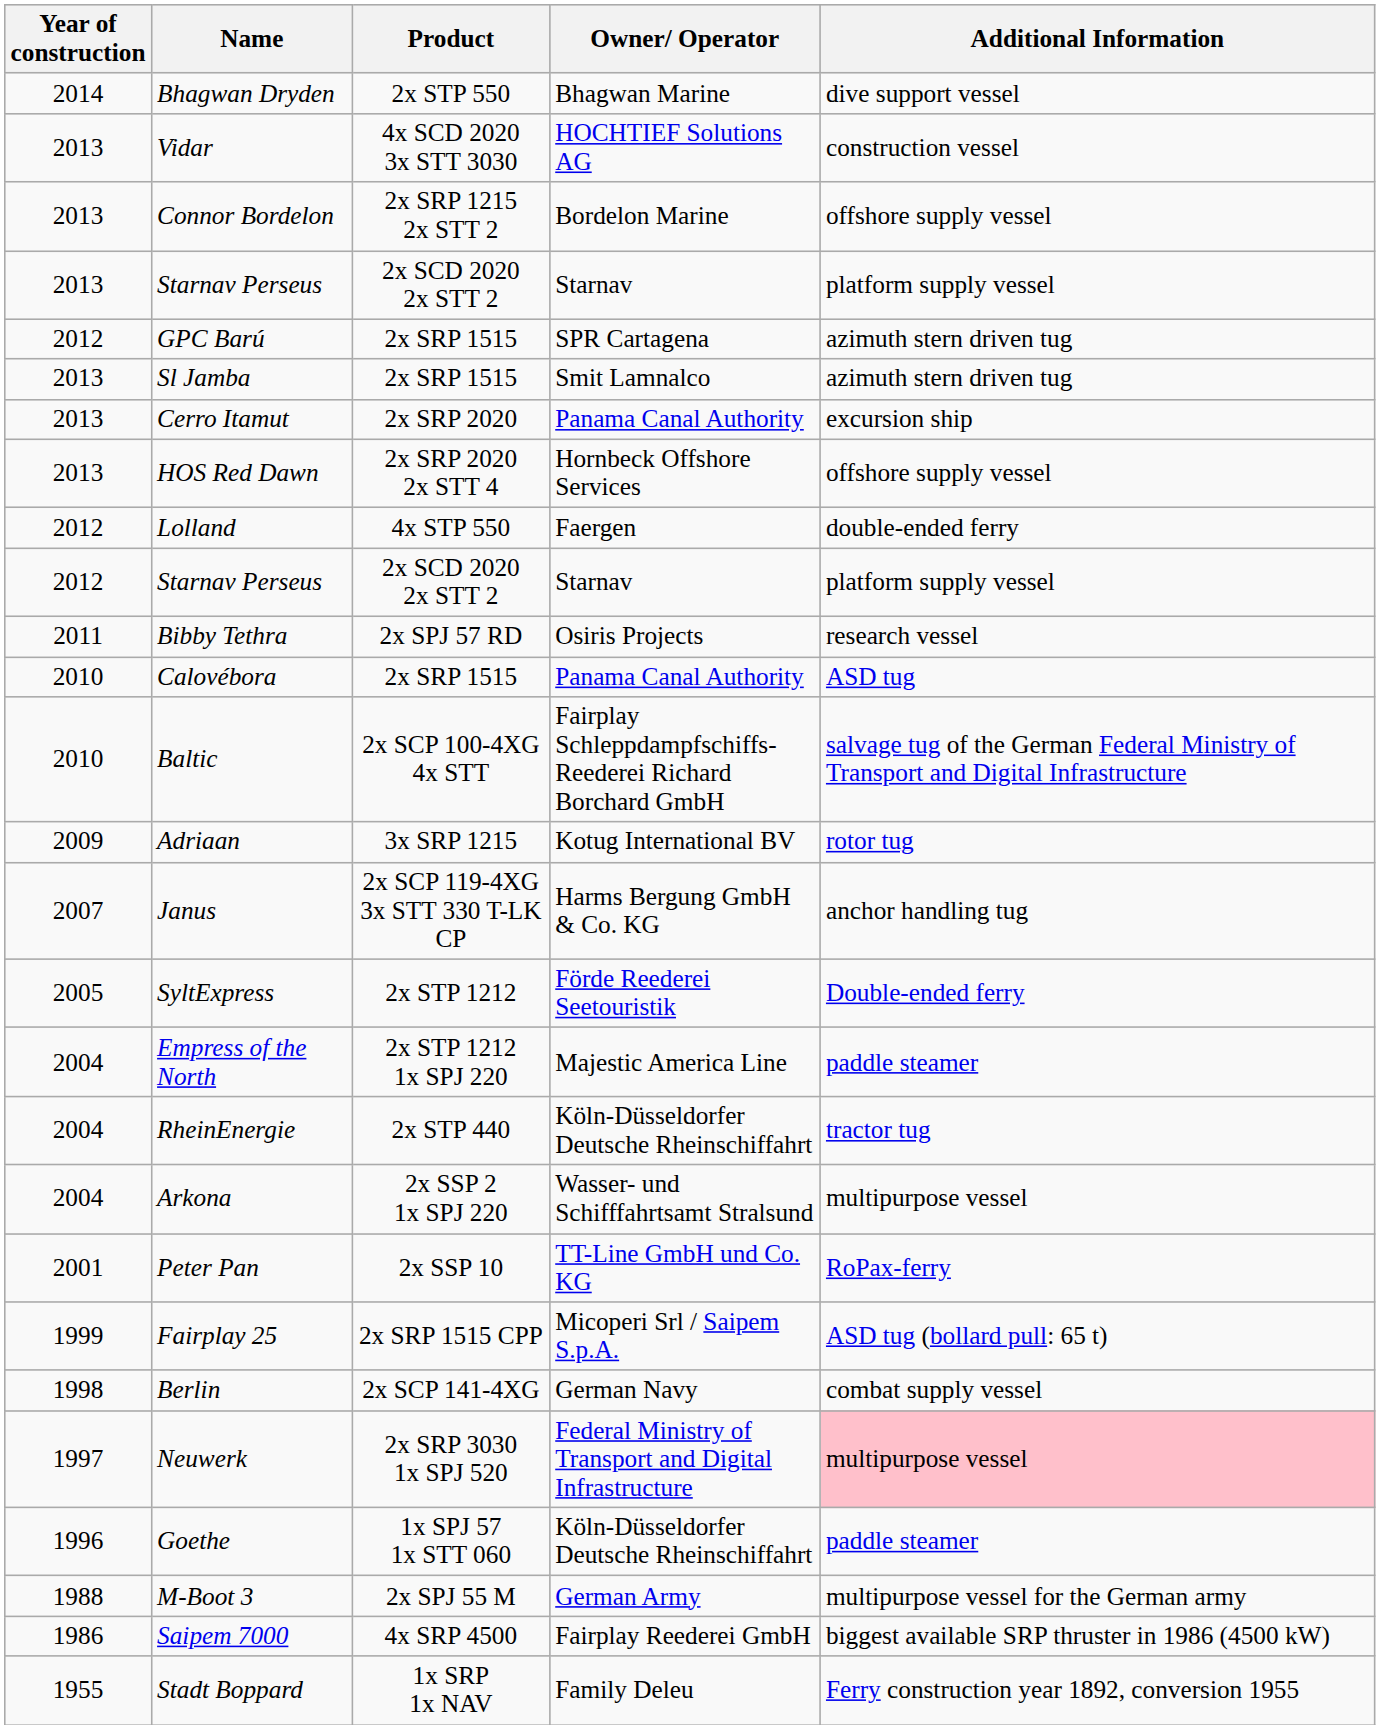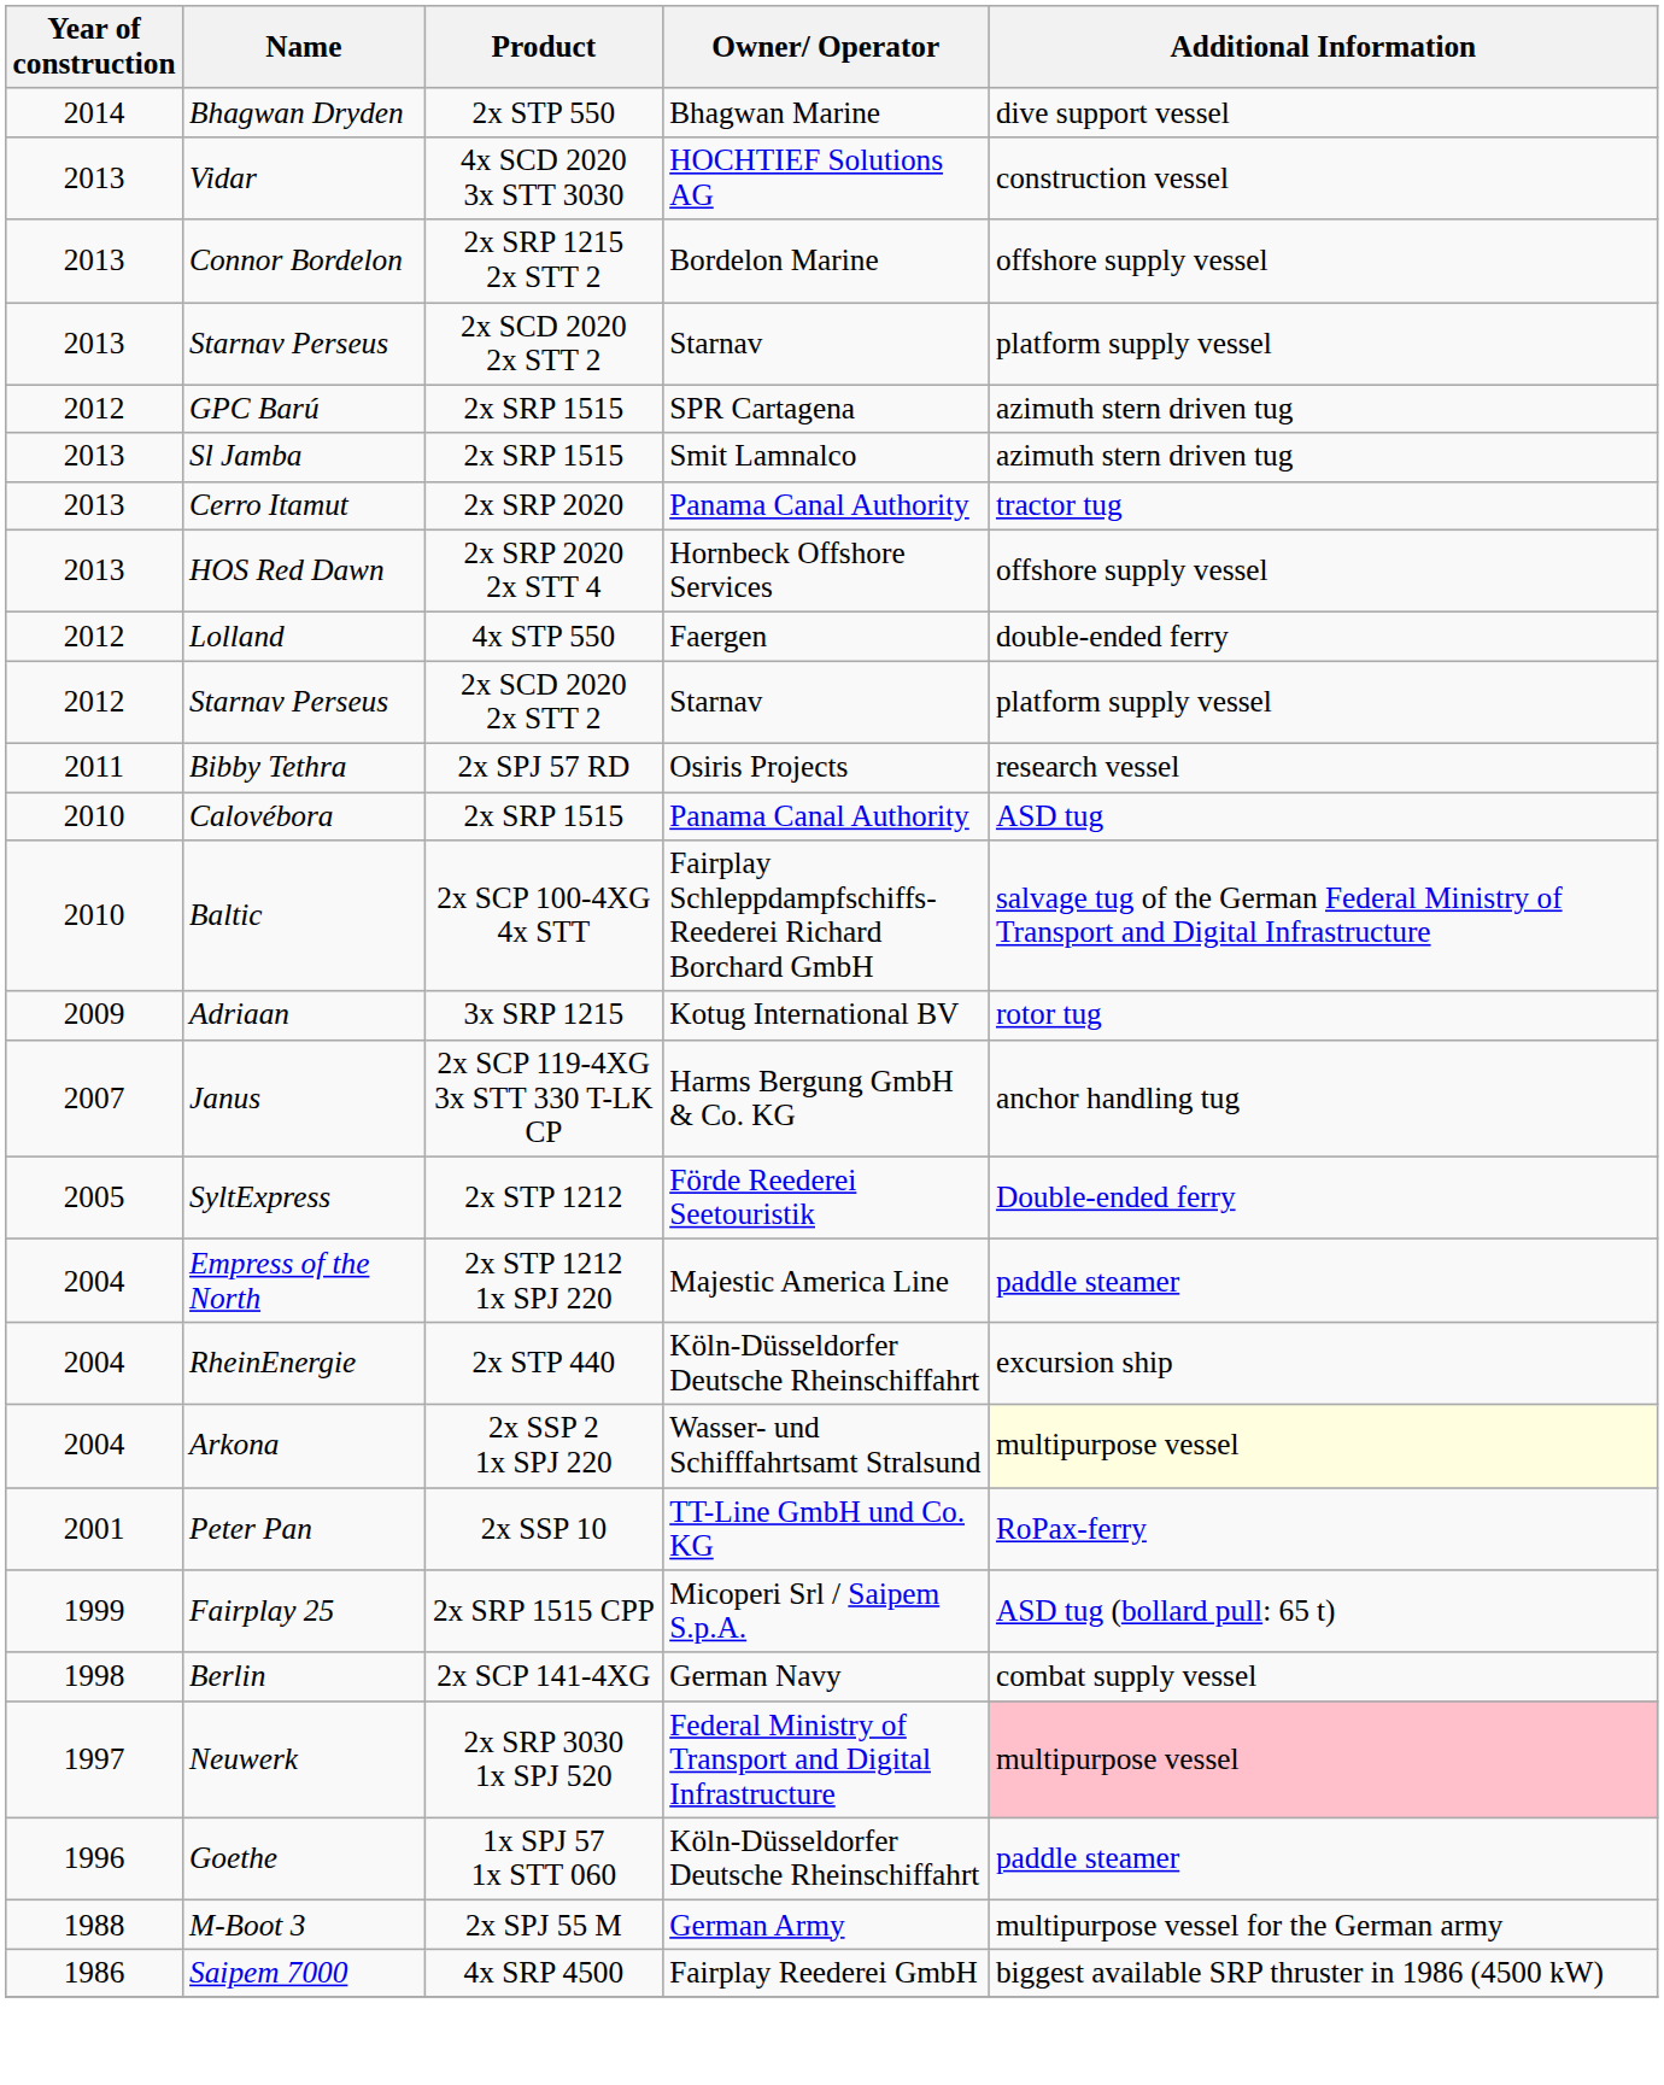Cerro Itamut | Additional Information: excursion ship -> tractor tug
RheinEnergie | Additional Information: tractor tug -> excursion ship
Arkona | Additional Information: no background -> lightyellow background
- row: 1955 | Stadt Boppard | 1x SRP 1x NAV | Family Deleu | Ferry construction year 1892, conversion 1955
